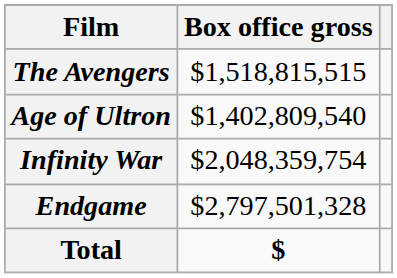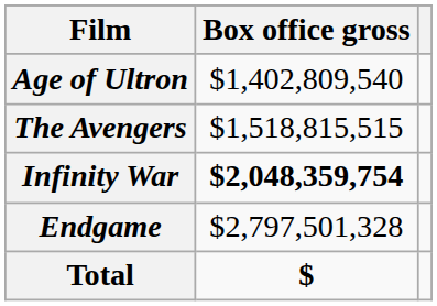rows swapped: The Avengers <-> Age of Ultron
Infinity War | Box office gross: normal -> bold
